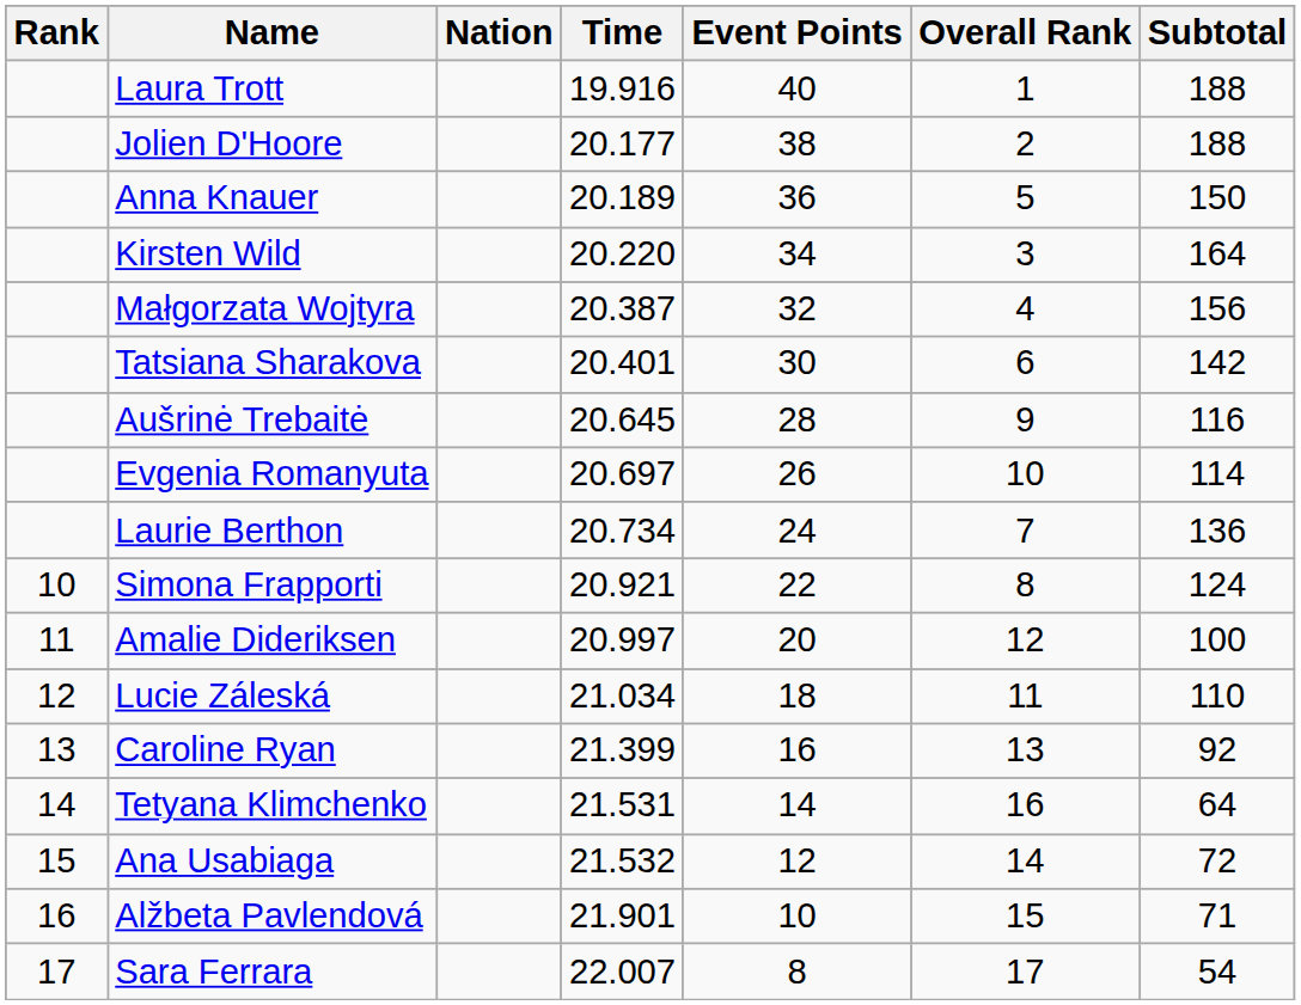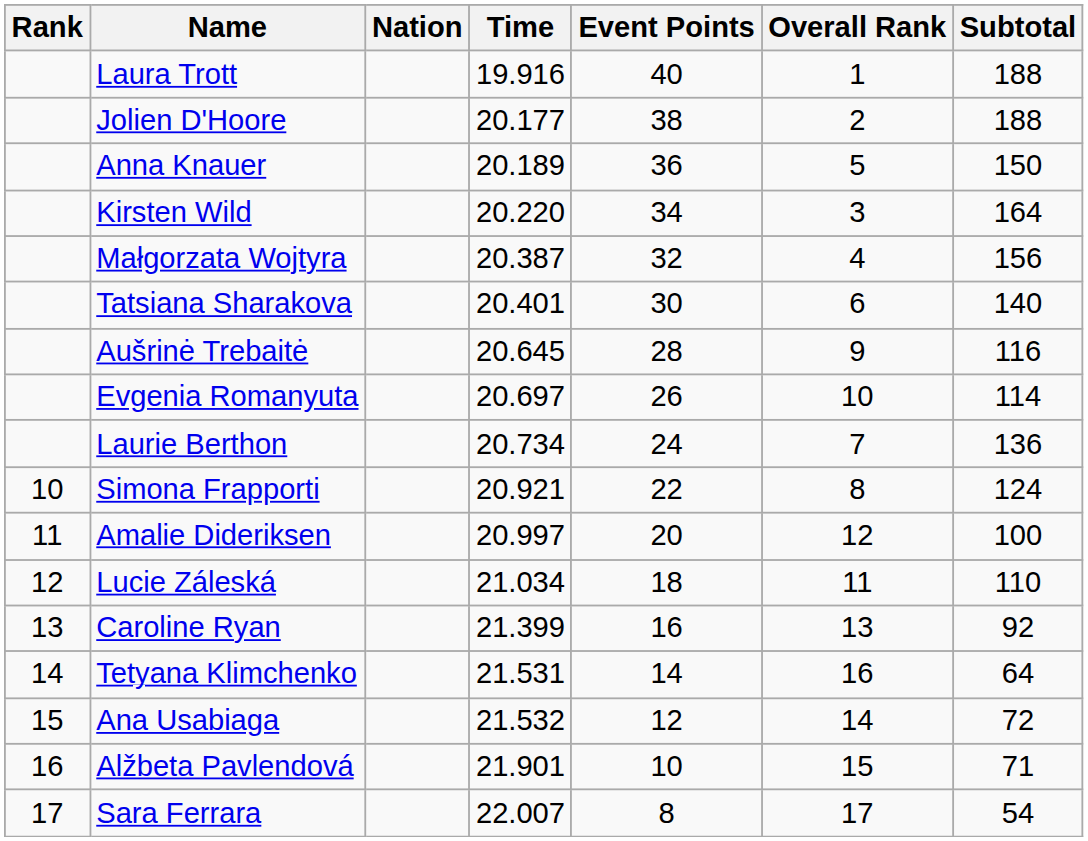Tatsiana Sharakova | Subtotal: 142 -> 140
